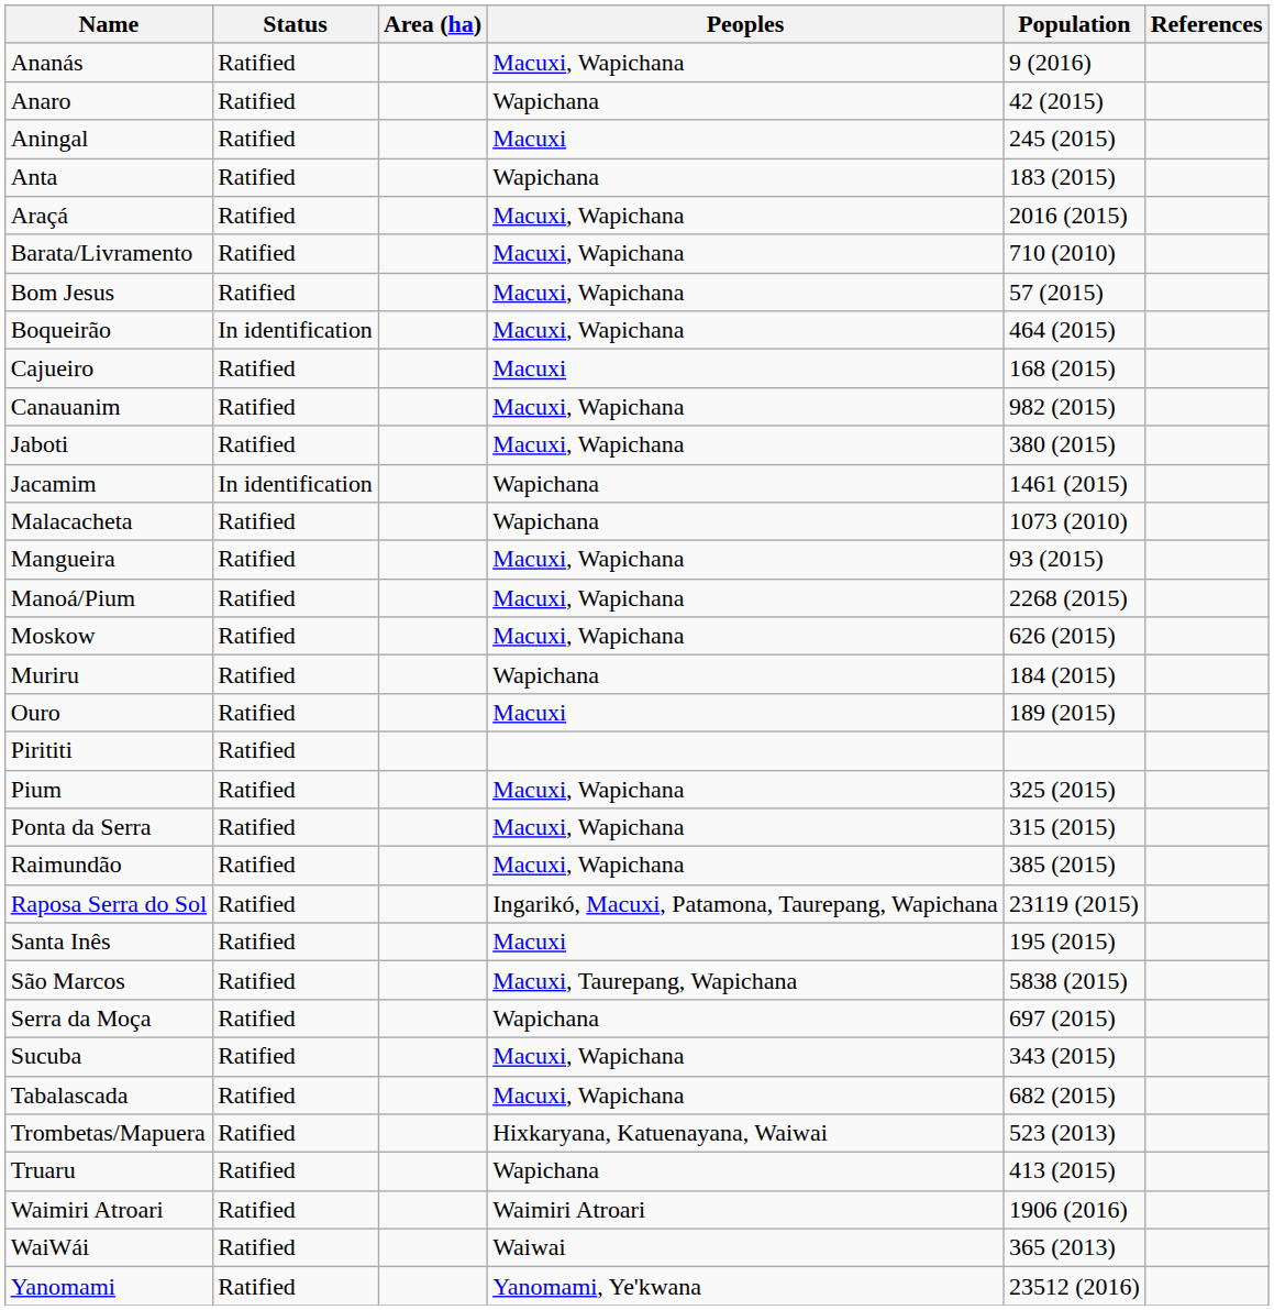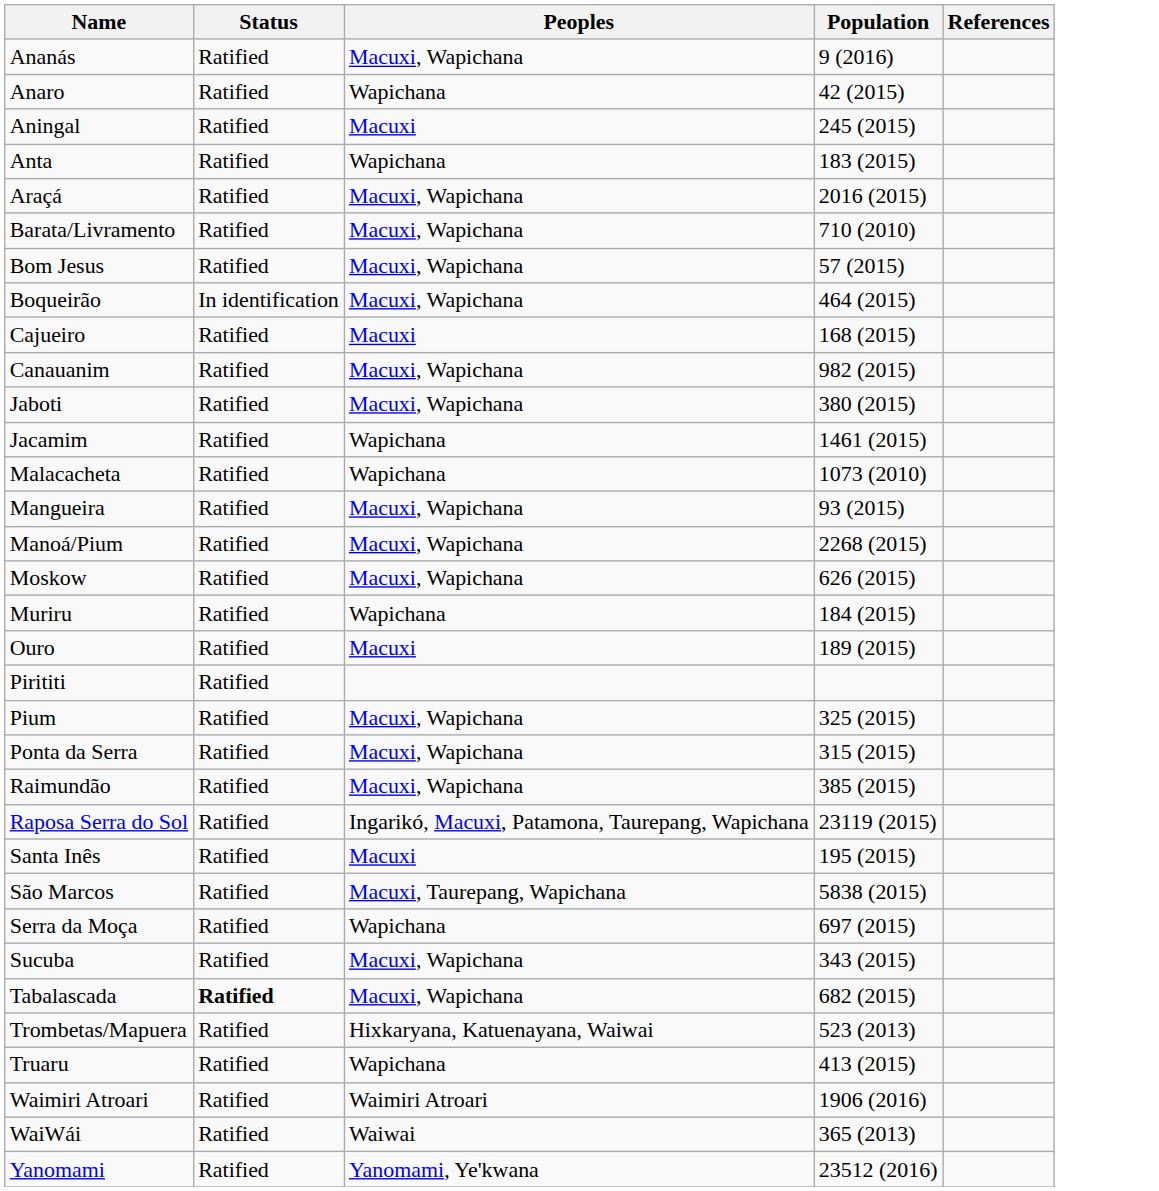- column: Area (ha)
Jacamim | Status: In identification -> Ratified
Tabalascada | Status: normal -> bold
